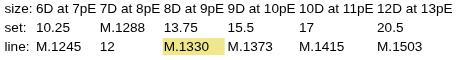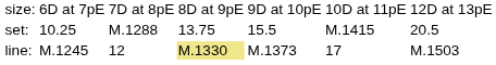set: | column 6: 17 -> M.1415
line: | column 6: M.1415 -> 17
